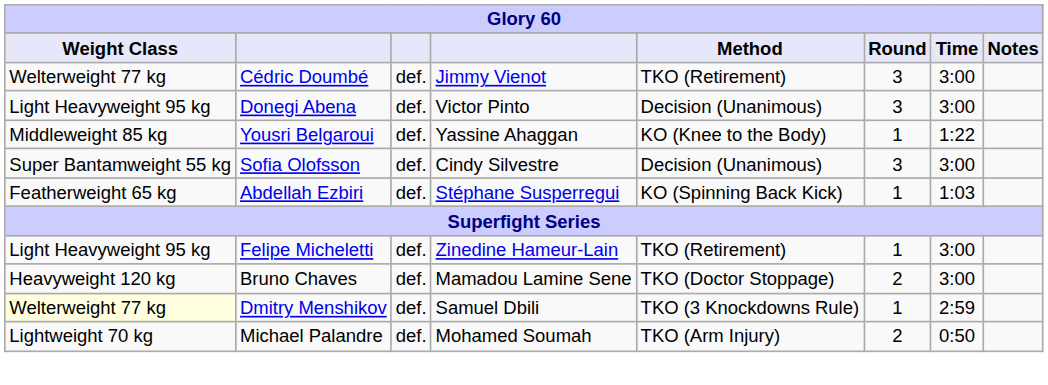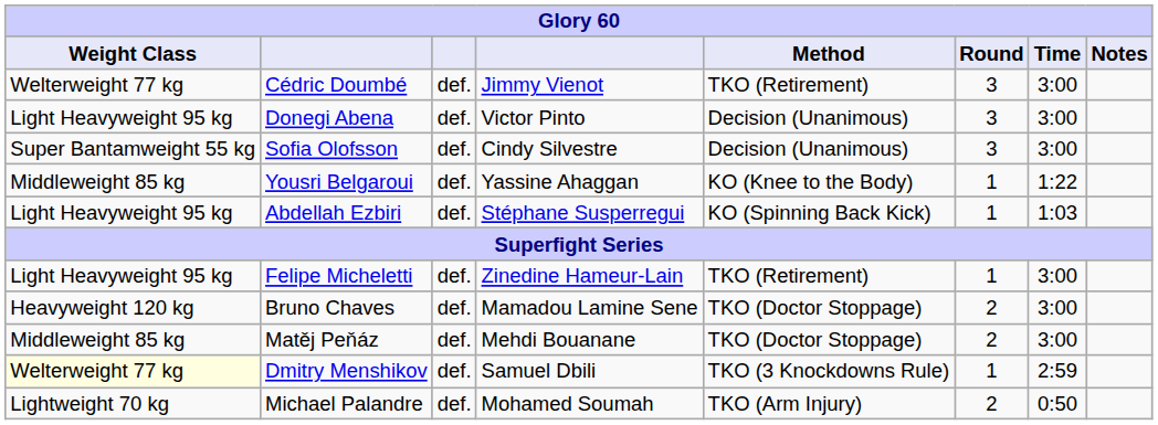rows swapped: Yousri Belgaroui <-> Sofia Olofsson
Abdellah Ezbiri | Weight Class: Featherweight 65 kg -> Light Heavyweight 95 kg
+ row: Middleweight 85 kg | Matěj Peňáz | def. | Mehdi Bouanane | TKO (Doctor Stoppage) | 2 | 3:00
